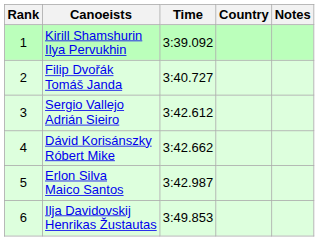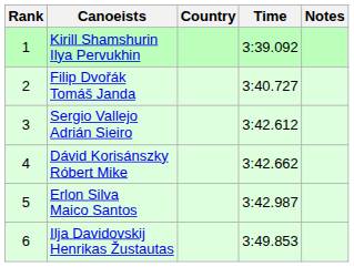columns swapped: Country <-> Time
